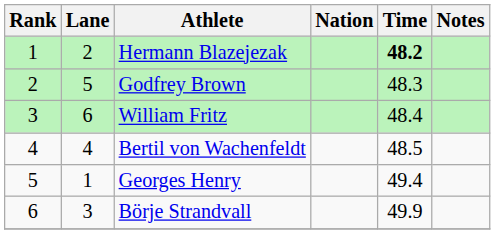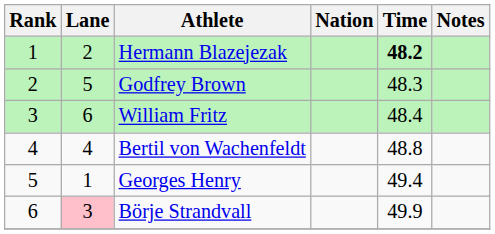Bertil von Wachenfeldt | Time: 48.5 -> 48.8
Börje Strandvall | Lane: no background -> pink background
